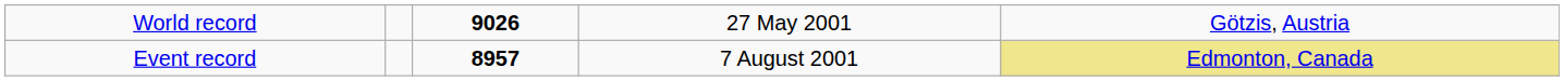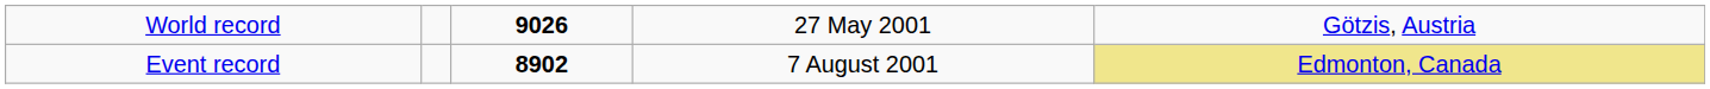Event record | column 3: 8957 -> 8902
